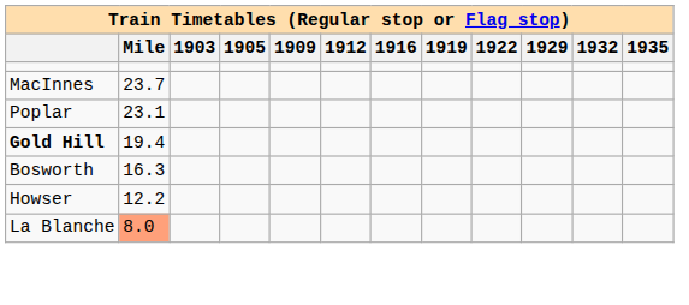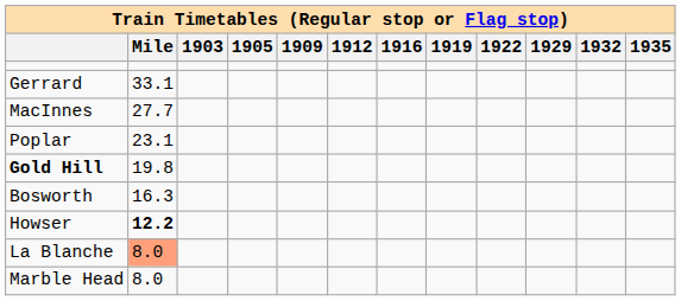+ row: Gerrard | 33.1
MacInnes | Mile: 23.7 -> 27.7
Gold Hill | Mile: 19.4 -> 19.8
Howser | Mile: normal -> bold
+ row: Marble Head | 8.0
